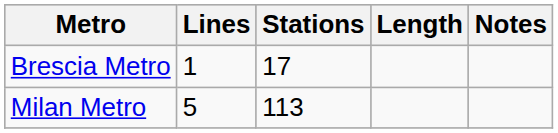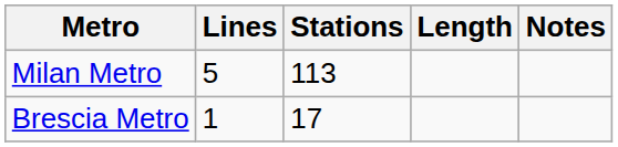rows swapped: Milan Metro <-> Brescia Metro
